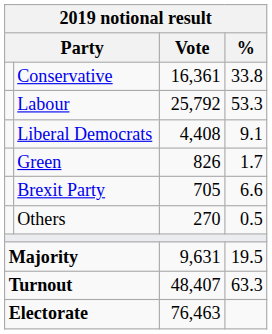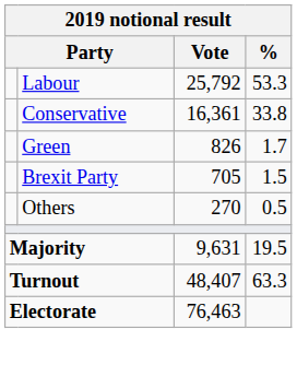rows swapped: Labour <-> Conservative
- row: Liberal Democrats | 4,408 | 9.1
Brexit Party | %: 6.6 -> 1.5
